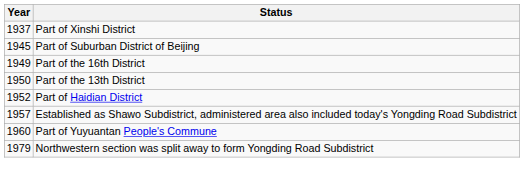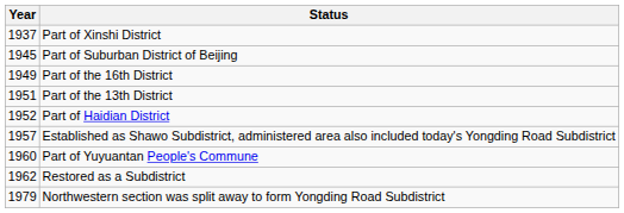Part of the 13th District | Year: 1950 -> 1951
+ row: 1962 | Restored as a Subdistrict
